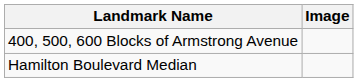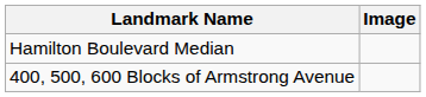rows swapped: 400, 500, 600 Blocks of Armstrong Avenue <-> Hamilton Boulevard Median
